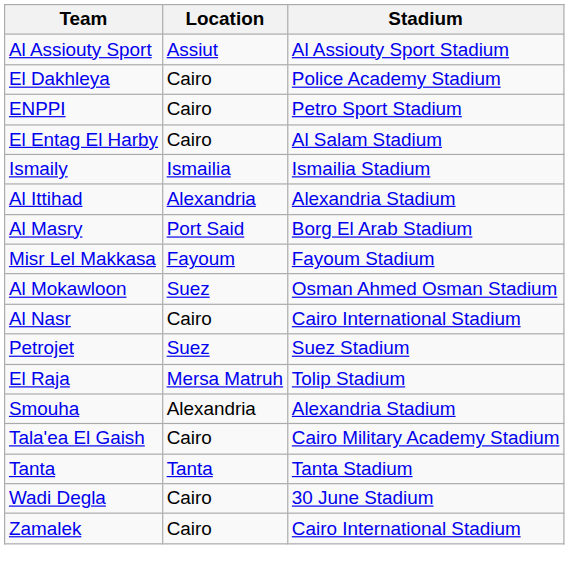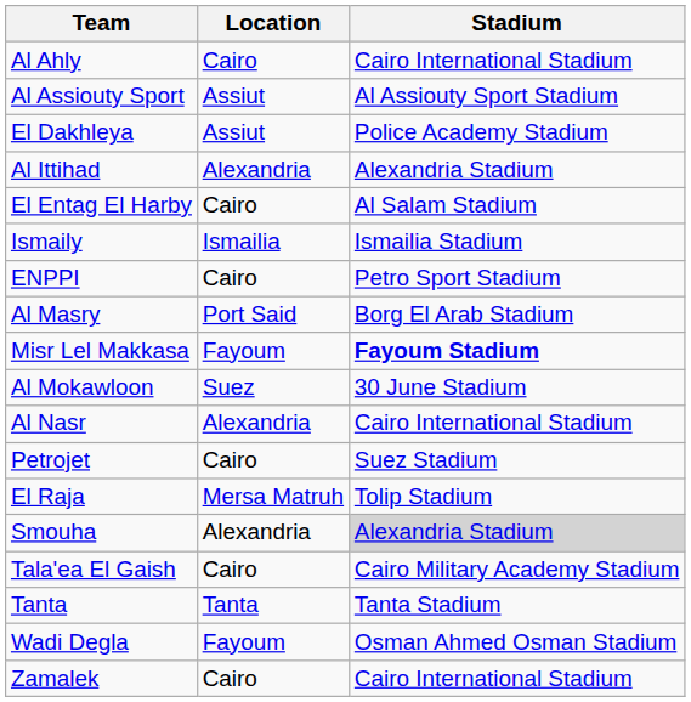+ row: Al Ahly | Cairo | Cairo International Stadium
El Dakhleya | Location: Cairo -> Assiut
rows swapped: ENPPI <-> Al Ittihad
Misr Lel Makkasa | Stadium: normal -> bold
Al Mokawloon | Stadium: Osman Ahmed Osman Stadium -> 30 June Stadium
Al Nasr | Location: Cairo -> Alexandria
Petrojet | Location: Suez -> Cairo
Smouha | Stadium: no background -> lightgrey background
Wadi Degla | Location: Cairo -> Fayoum
Wadi Degla | Stadium: 30 June Stadium -> Osman Ahmed Osman Stadium
